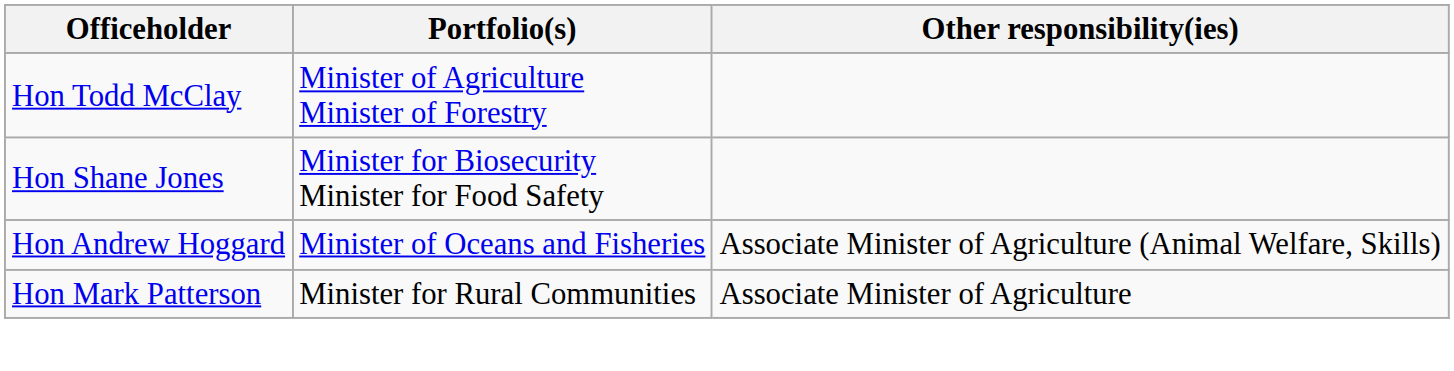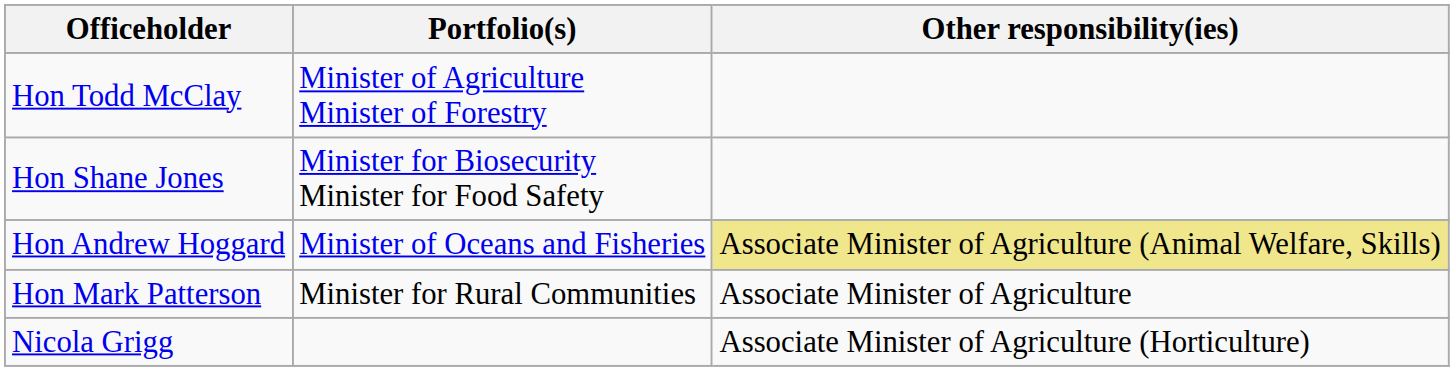Hon Andrew Hoggard | Other responsibility(ies): no background -> khaki background
+ row: Nicola Grigg | Associate Minister of Agriculture (Horticulture)
